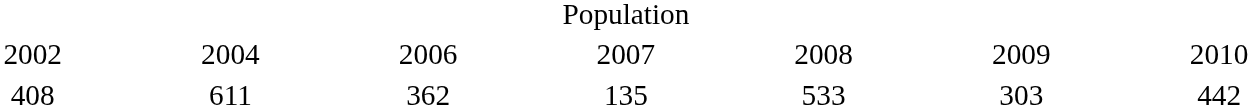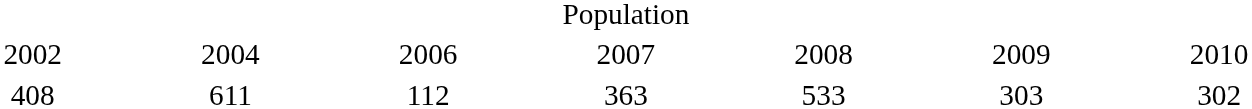408 | column 3: 362 -> 112
408 | column 4: 135 -> 363
408 | column 7: 442 -> 302
